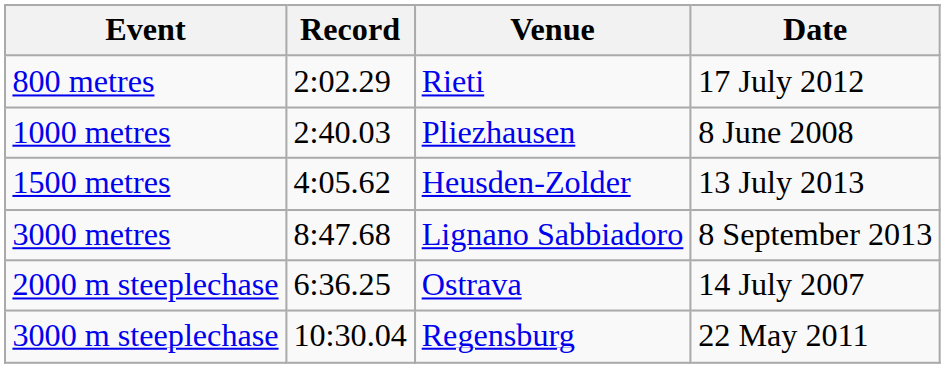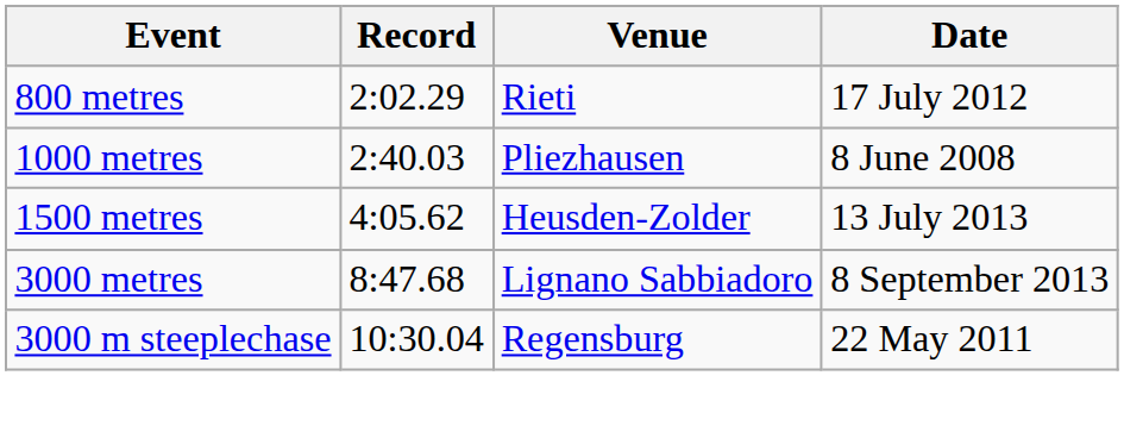- row: 2000 m steeplechase | 6:36.25 | Ostrava | 14 July 2007
